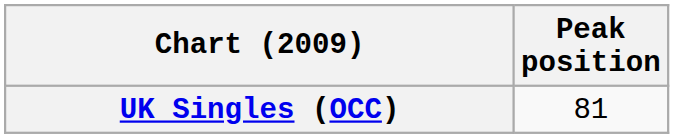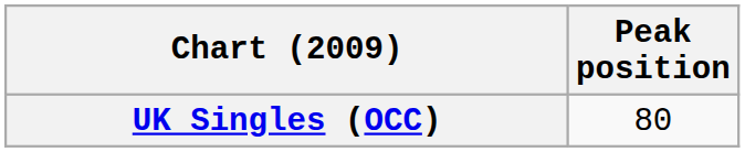UK Singles (OCC) | Peak position: 81 -> 80
